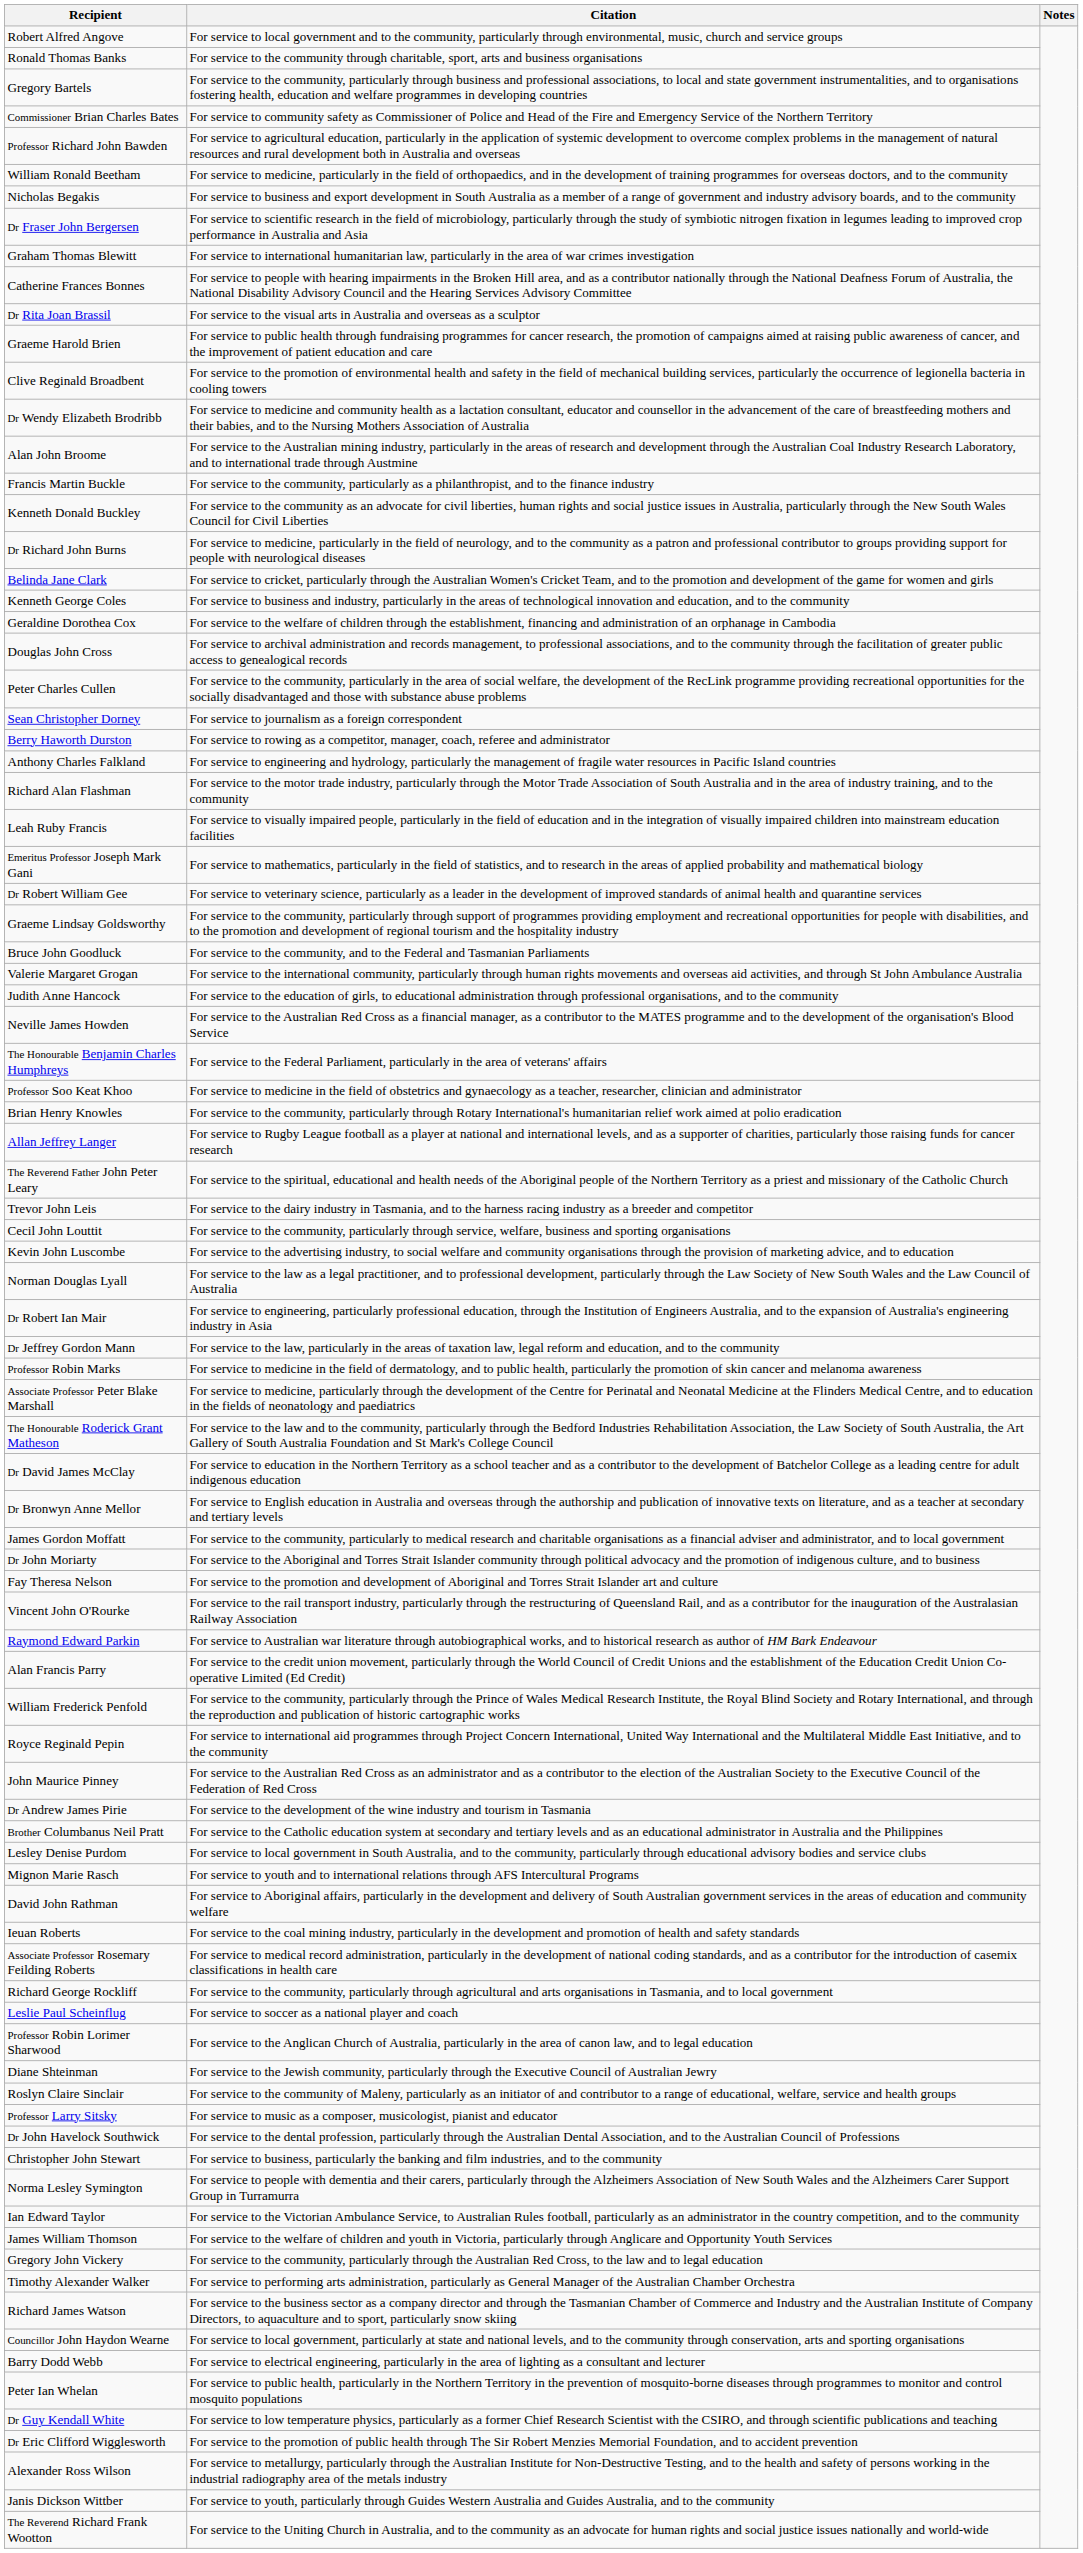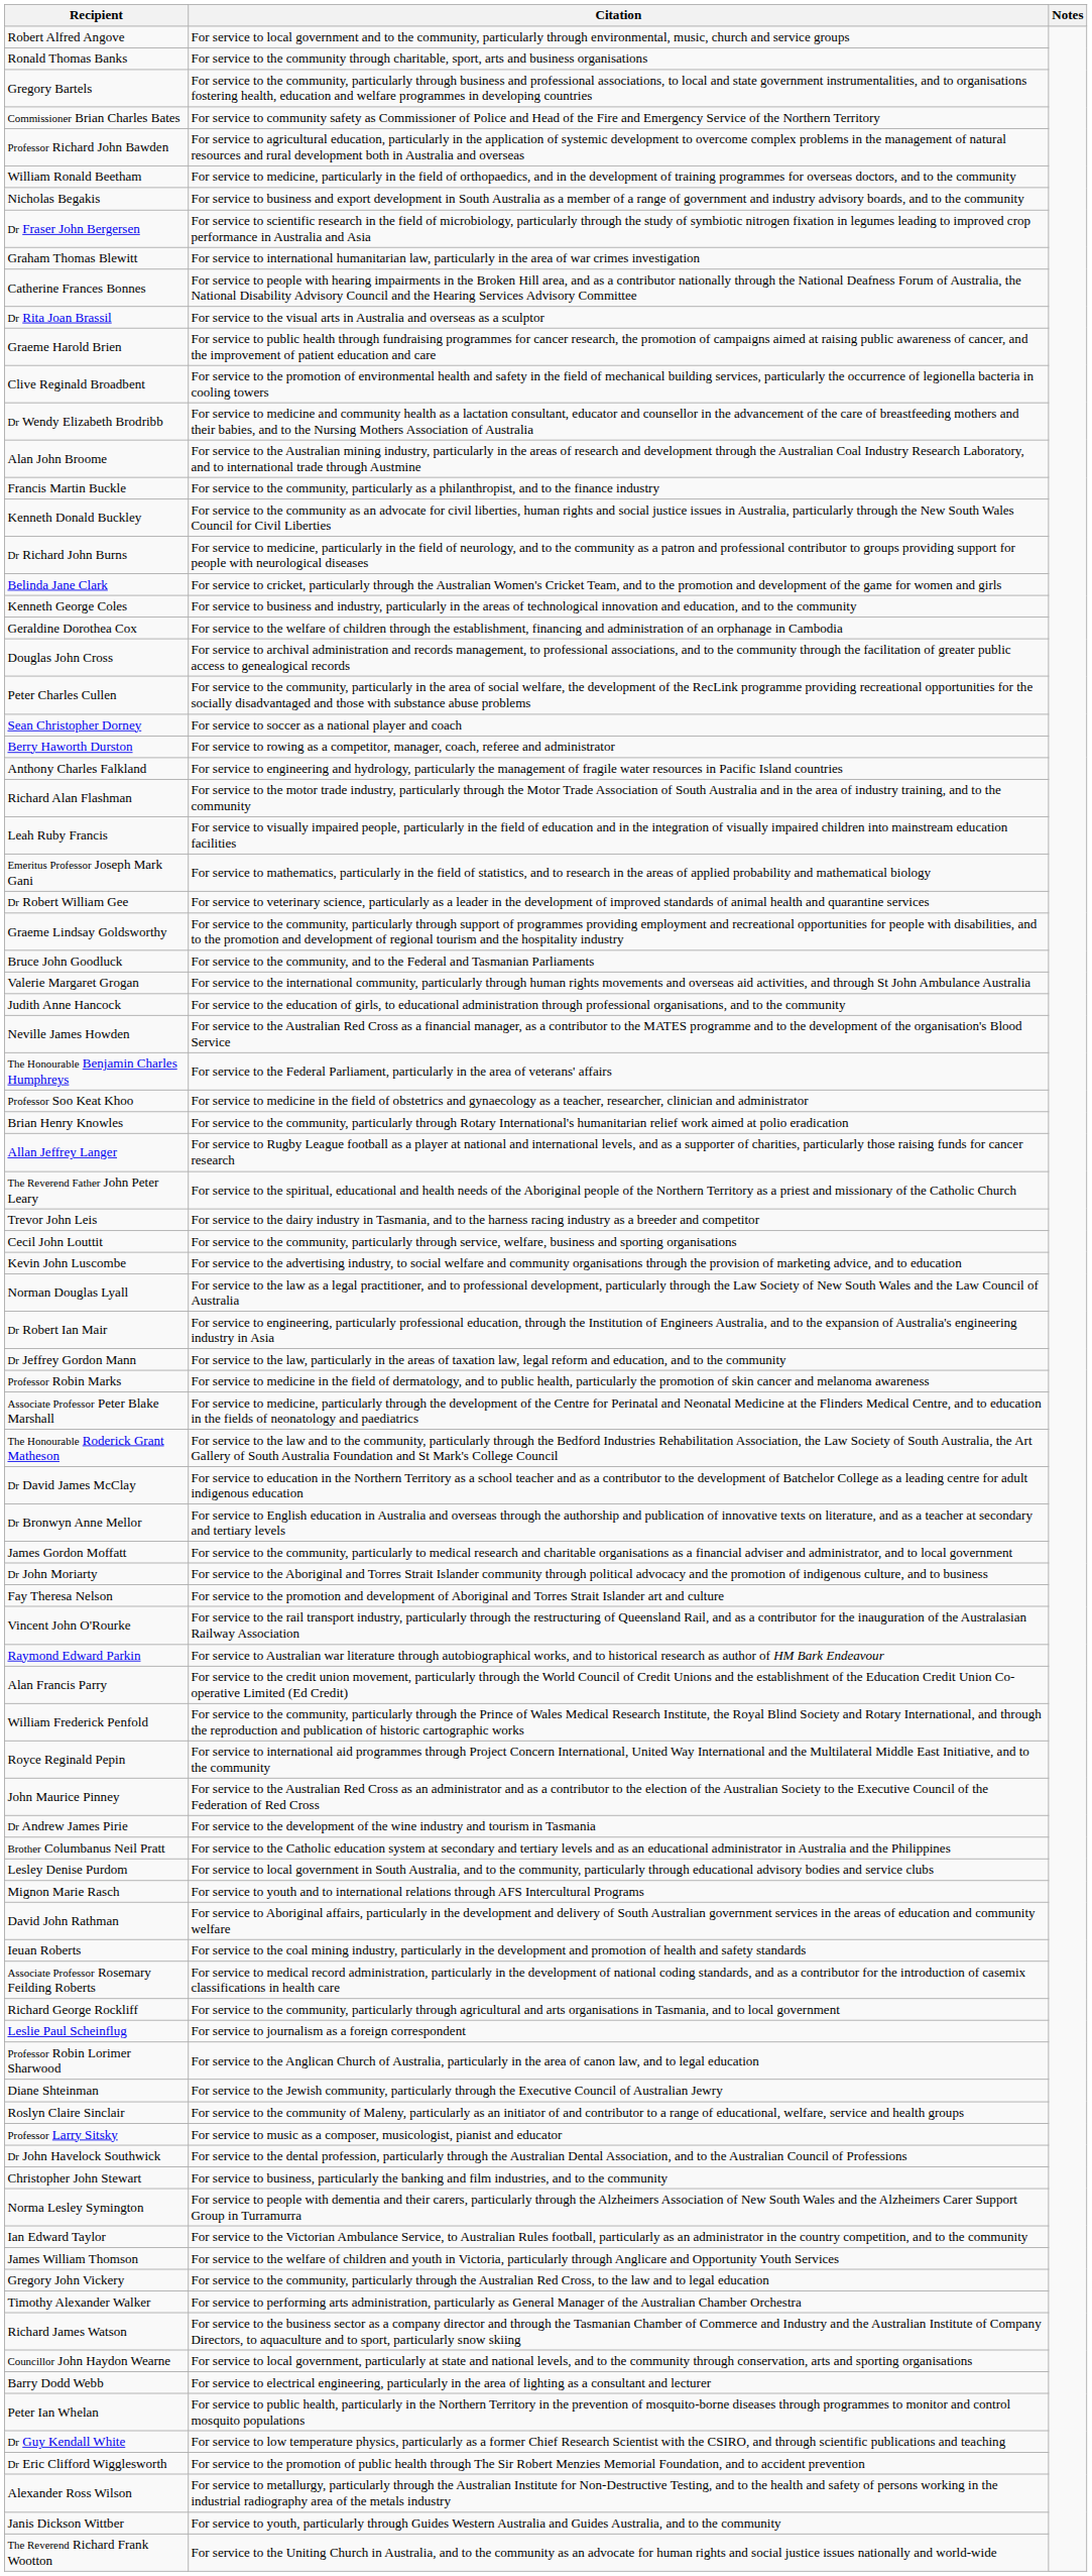Sean Christopher Dorney | Citation: For service to journalism as a foreign correspondent -> For service to soccer as a national player and coach
Leslie Paul Scheinflug | Citation: For service to soccer as a national player and coach -> For service to journalism as a foreign correspondent
